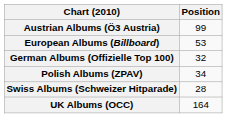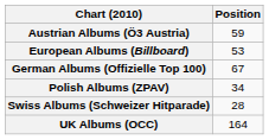Austrian Albums (Ö3 Austria) | Position: 99 -> 59
German Albums (Offizielle Top 100) | Position: 32 -> 67
